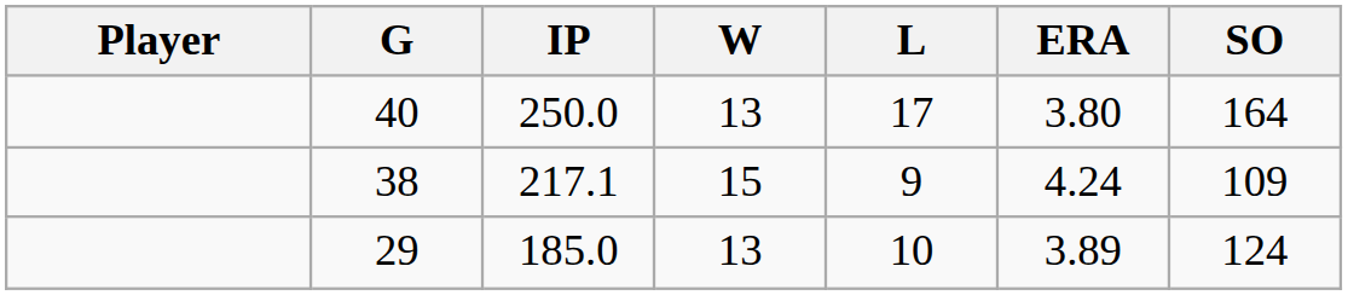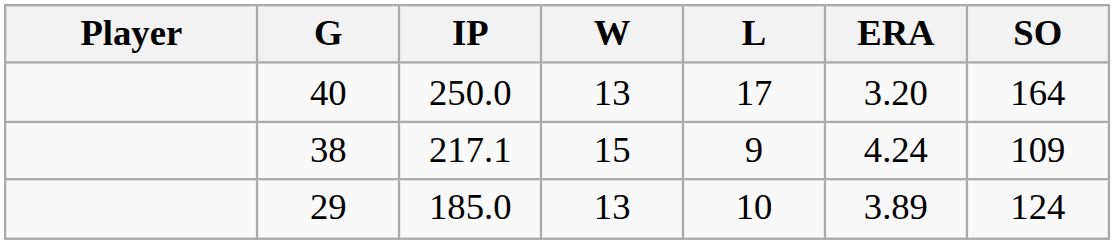40 | ERA: 3.80 -> 3.20
